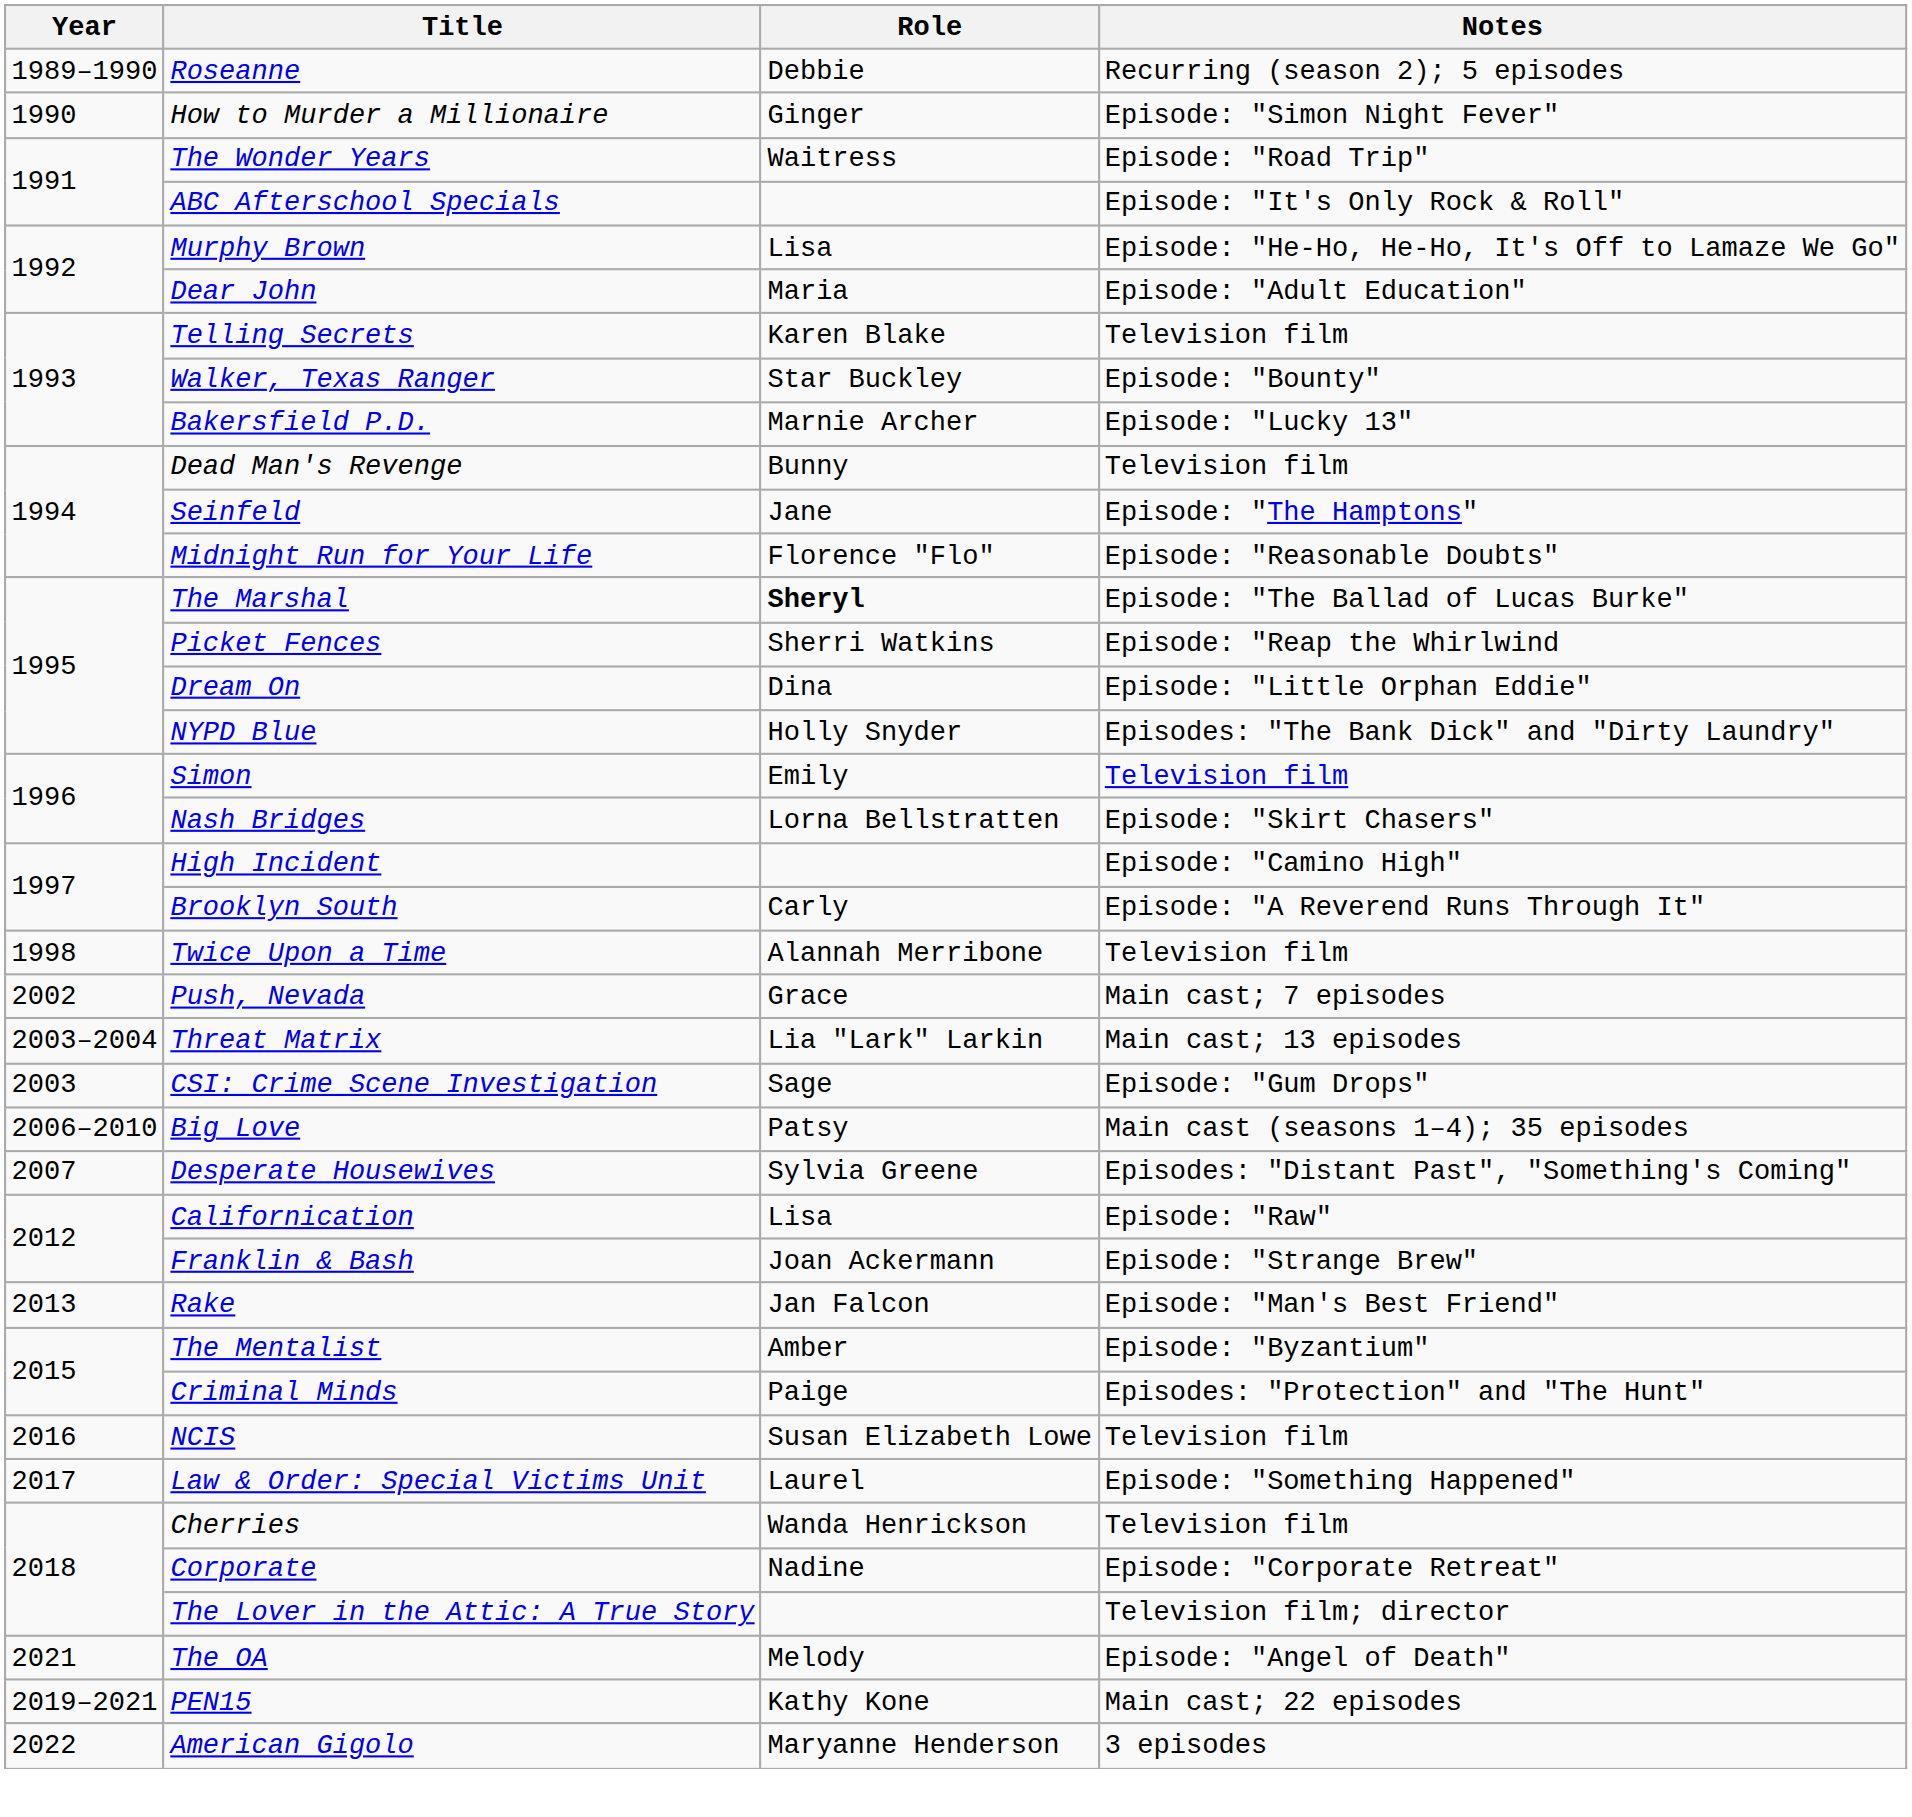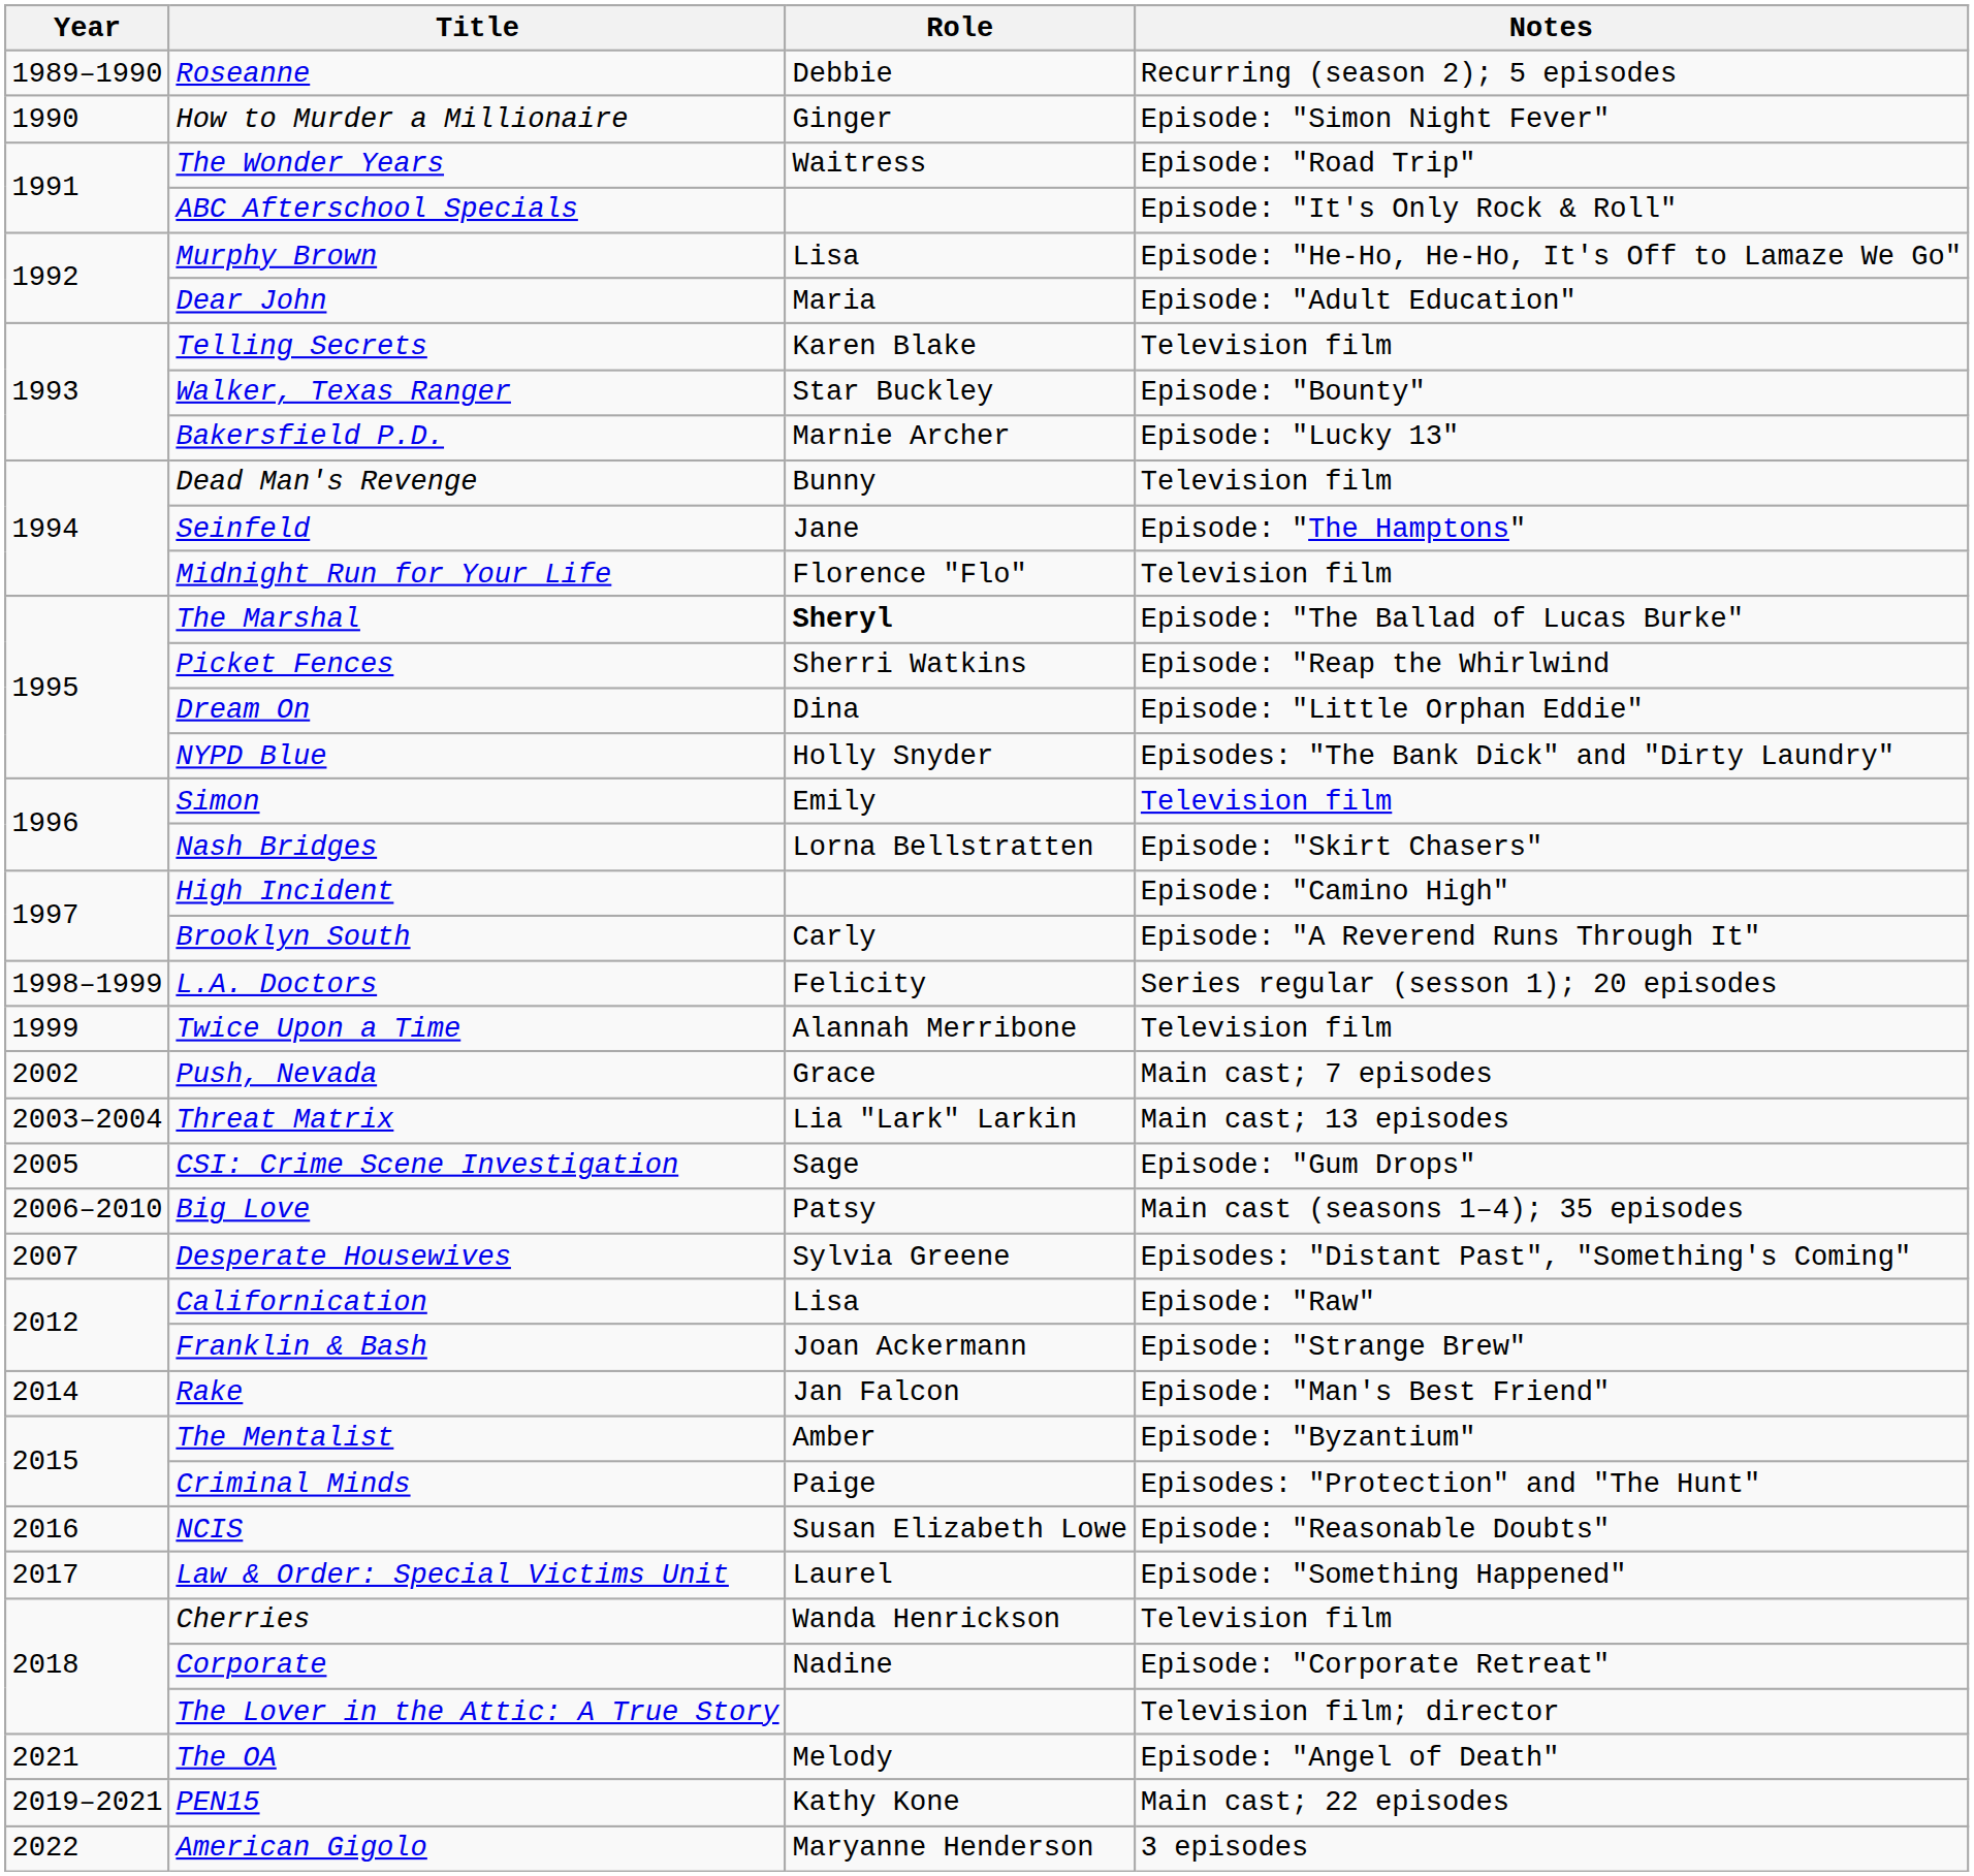Midnight Run for Your Life | Notes: Episode: "Reasonable Doubts" -> Television film
+ row: 1998–1999 | L.A. Doctors | Felicity | Series regular (sesson 1); 20 episodes
Twice Upon a Time | Year: 1998 -> 1999
CSI: Crime Scene Investigation | Year: 2003 -> 2005
Rake | Year: 2013 -> 2014
NCIS | Notes: Television film -> Episode: "Reasonable Doubts"
